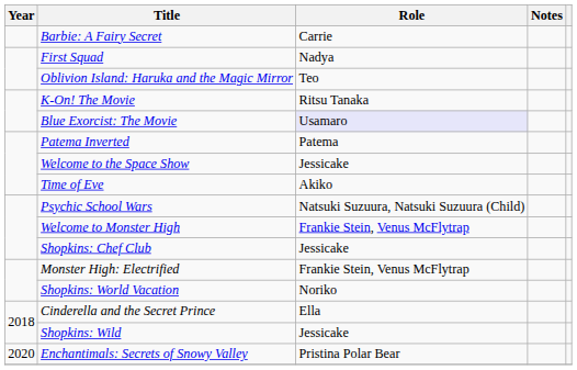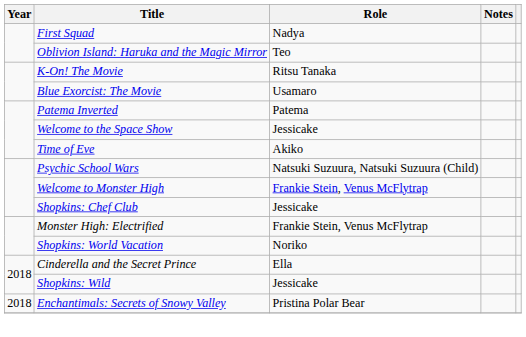- row: Barbie: A Fairy Secret | Carrie
Blue Exorcist: The Movie | Role: lavender background -> no background
Enchantimals: Secrets of Snowy Valley | Year: 2020 -> 2018
